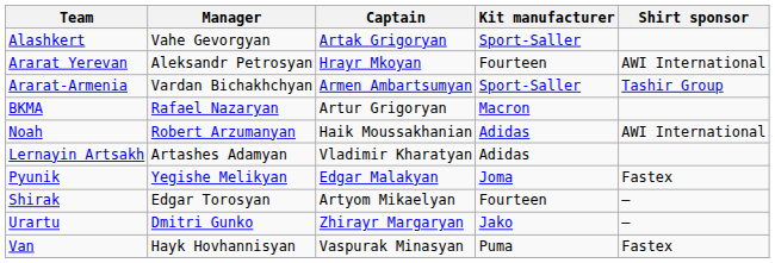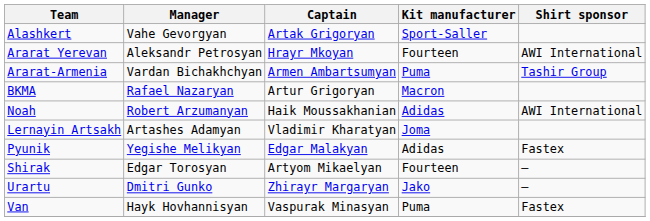Ararat-Armenia | Kit manufacturer: Sport-Saller -> Puma
Lernayin Artsakh | Kit manufacturer: Adidas -> Joma
Pyunik | Kit manufacturer: Joma -> Adidas
